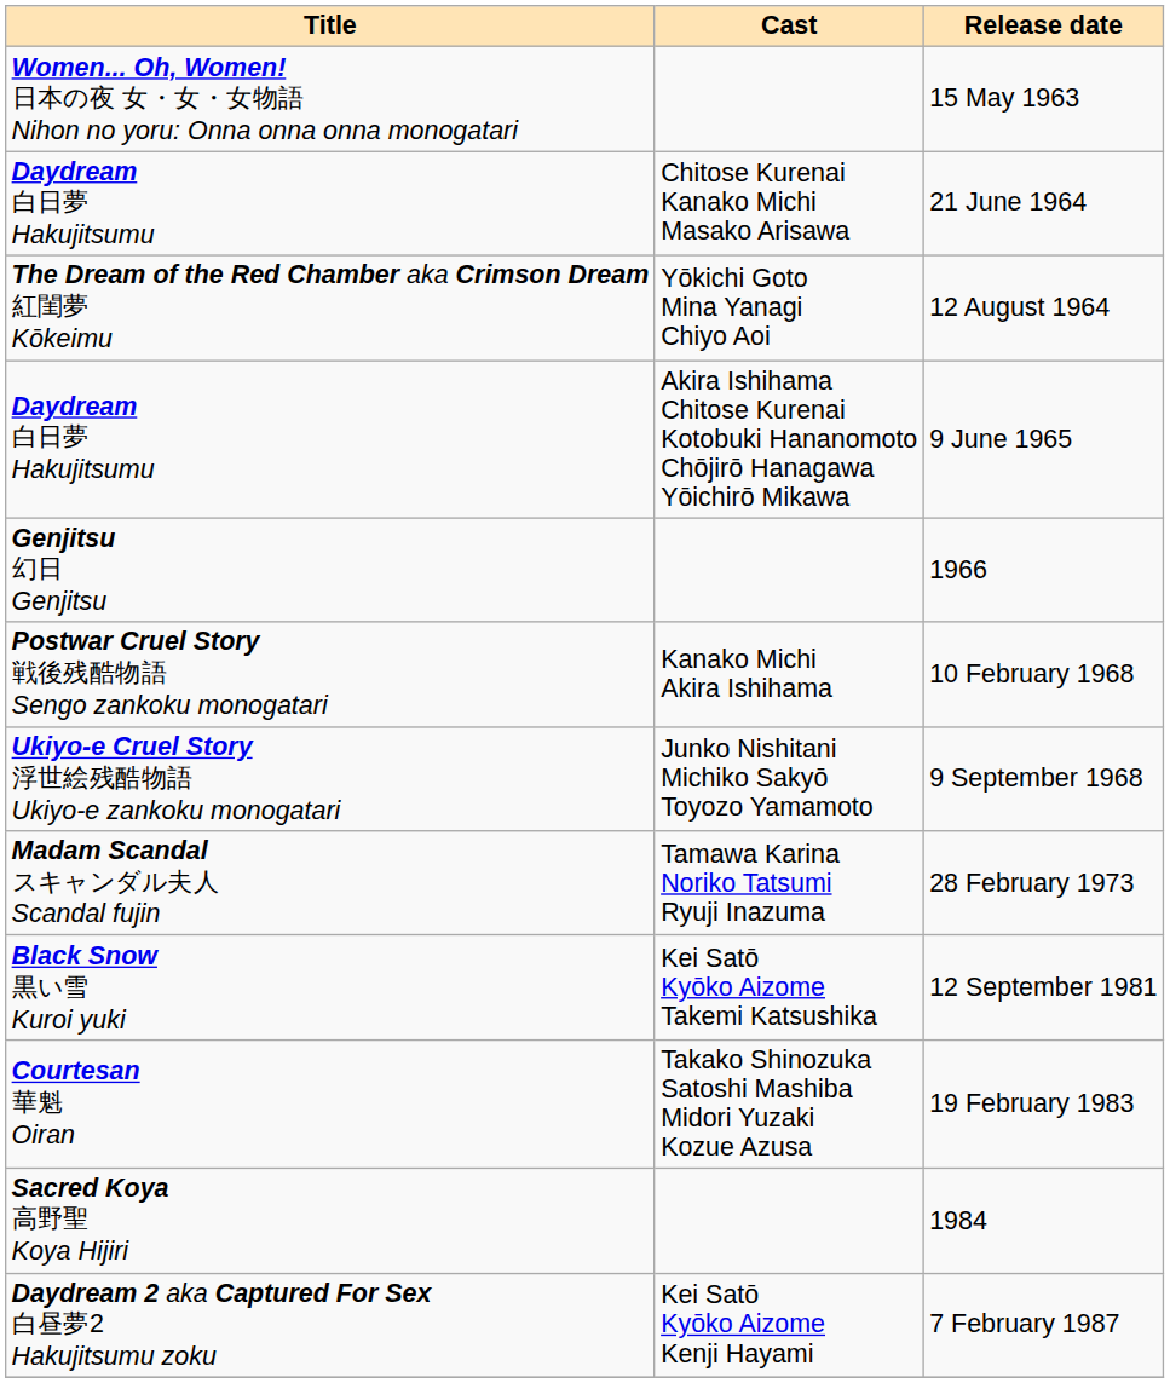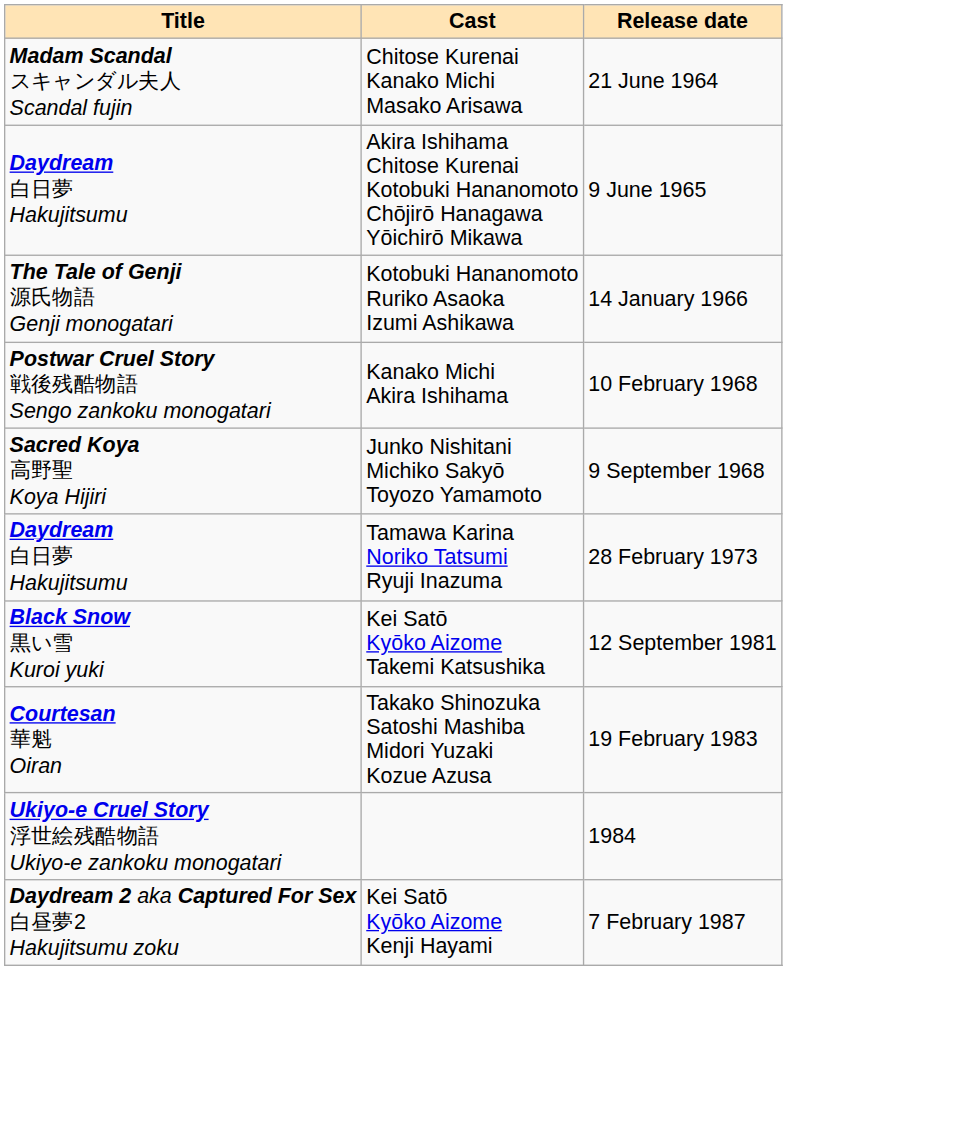- row: Women... Oh, Women! 日本の夜 女・女・女物語 Nihon no yoru: Onna onna onna monogatari | 15 May 1963
21 June 1964 | Title: Daydream 白日夢 Hakujitsumu -> Madam Scandal スキャンダル夫人 Scandal fujin
- row: The Dream of the Red Chamber aka Crimson Dream 紅閨夢 Kōkeimu | Yōkichi Goto Mina Yanagi Chiyo Aoi | 12 August 1964
+ row: The Tale of Genji 源氏物語 Genji monogatari | Kotobuki Hananomoto Ruriko Asaoka Izumi Ashikawa | 14 January 1966
- row: Genjitsu 幻日 Genjitsu | 1966
9 September 1968 | Title: Ukiyo-e Cruel Story 浮世絵残酷物語 Ukiyo-e zankoku monogatari -> Sacred Koya 高野聖 Koya Hijiri
28 February 1973 | Title: Madam Scandal スキャンダル夫人 Scandal fujin -> Daydream 白日夢 Hakujitsumu
1984 | Title: Sacred Koya 高野聖 Koya Hijiri -> Ukiyo-e Cruel Story 浮世絵残酷物語 Ukiyo-e zankoku monogatari
